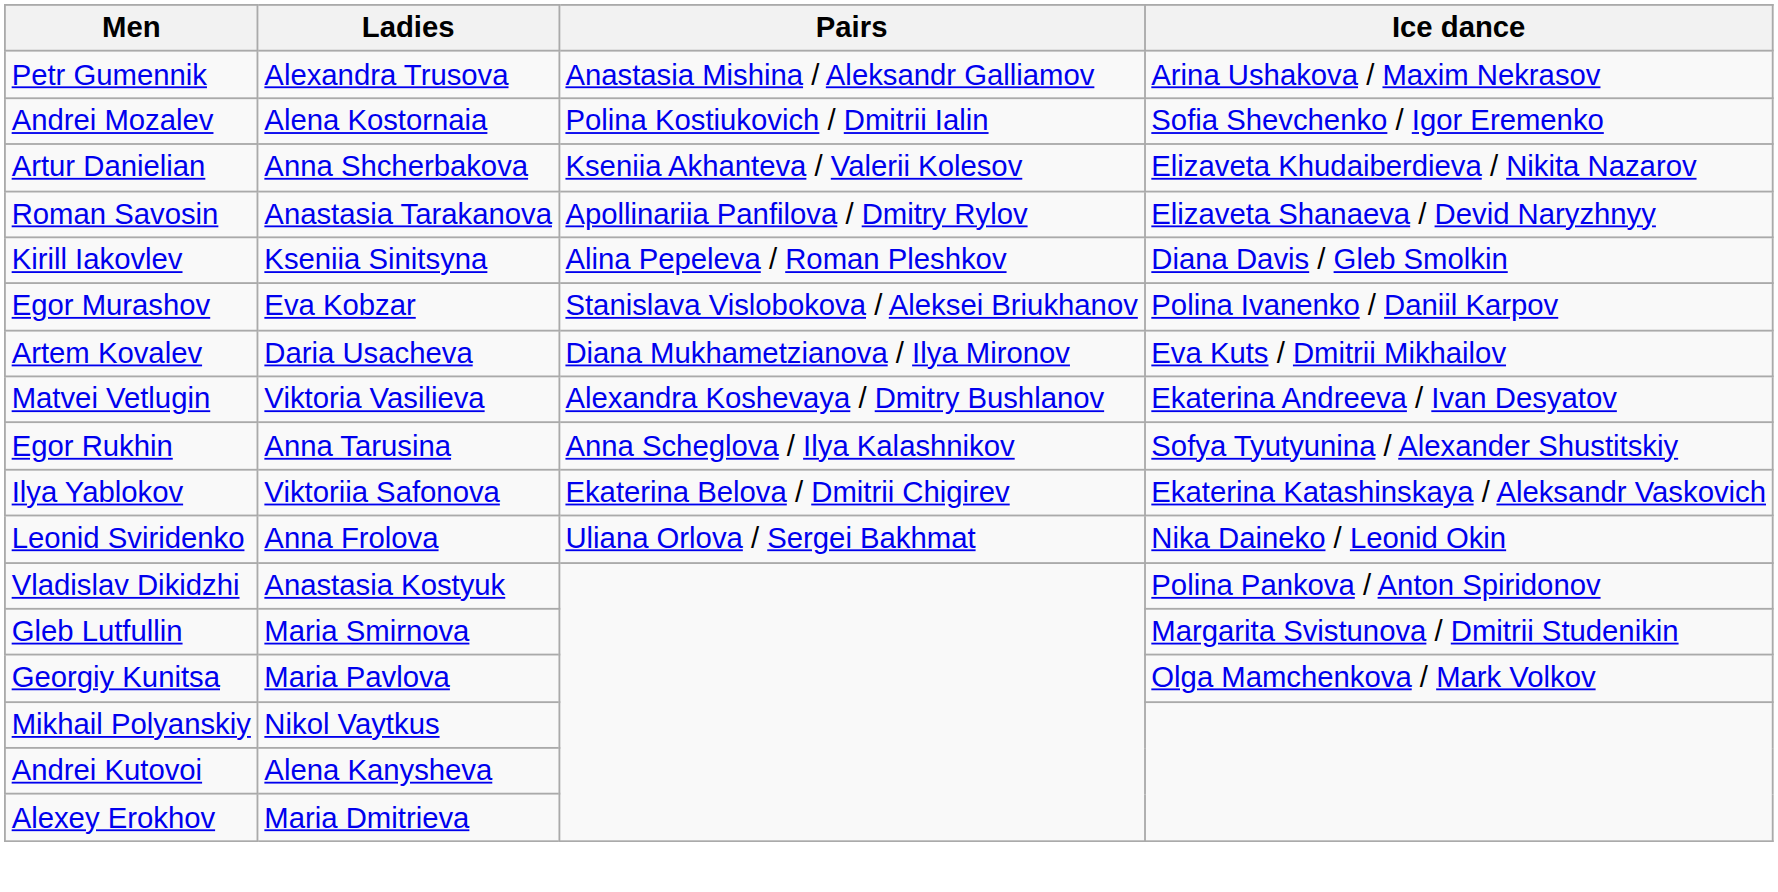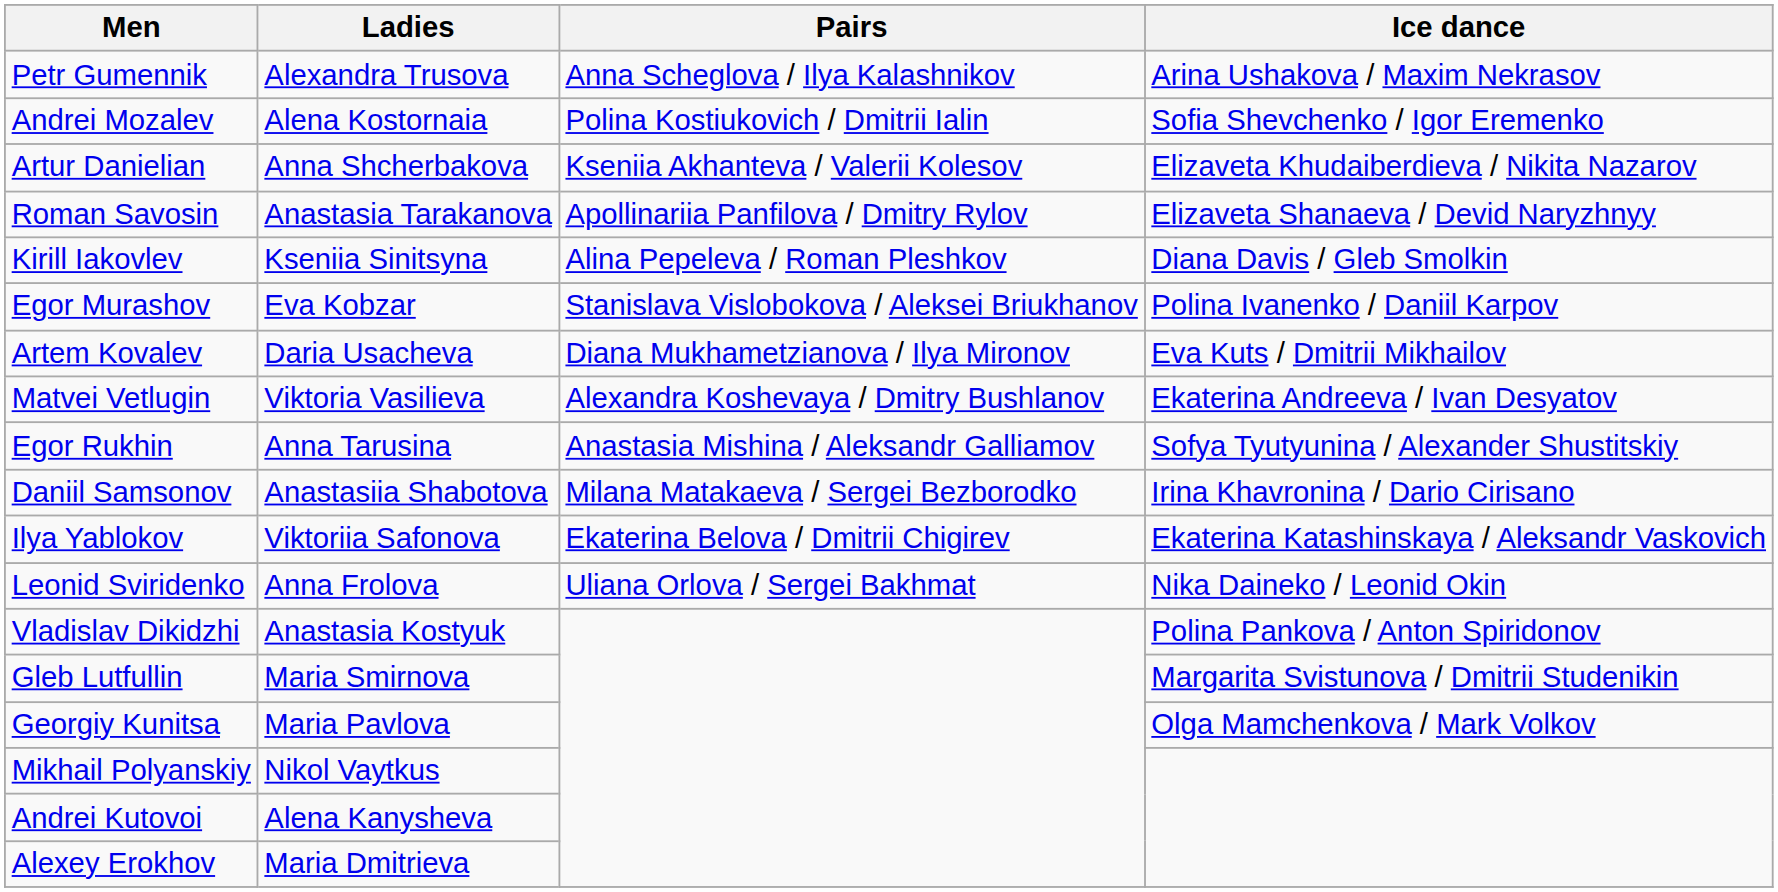Petr Gumennik | Pairs: Anastasia Mishina / Aleksandr Galliamov -> Anna Scheglova / Ilya Kalashnikov
Egor Rukhin | Pairs: Anna Scheglova / Ilya Kalashnikov -> Anastasia Mishina / Aleksandr Galliamov
+ row: Daniil Samsonov | Anastasiia Shabotova | Milana Matakaeva / Sergei Bezborodko | Irina Khavronina / Dario Cirisano
